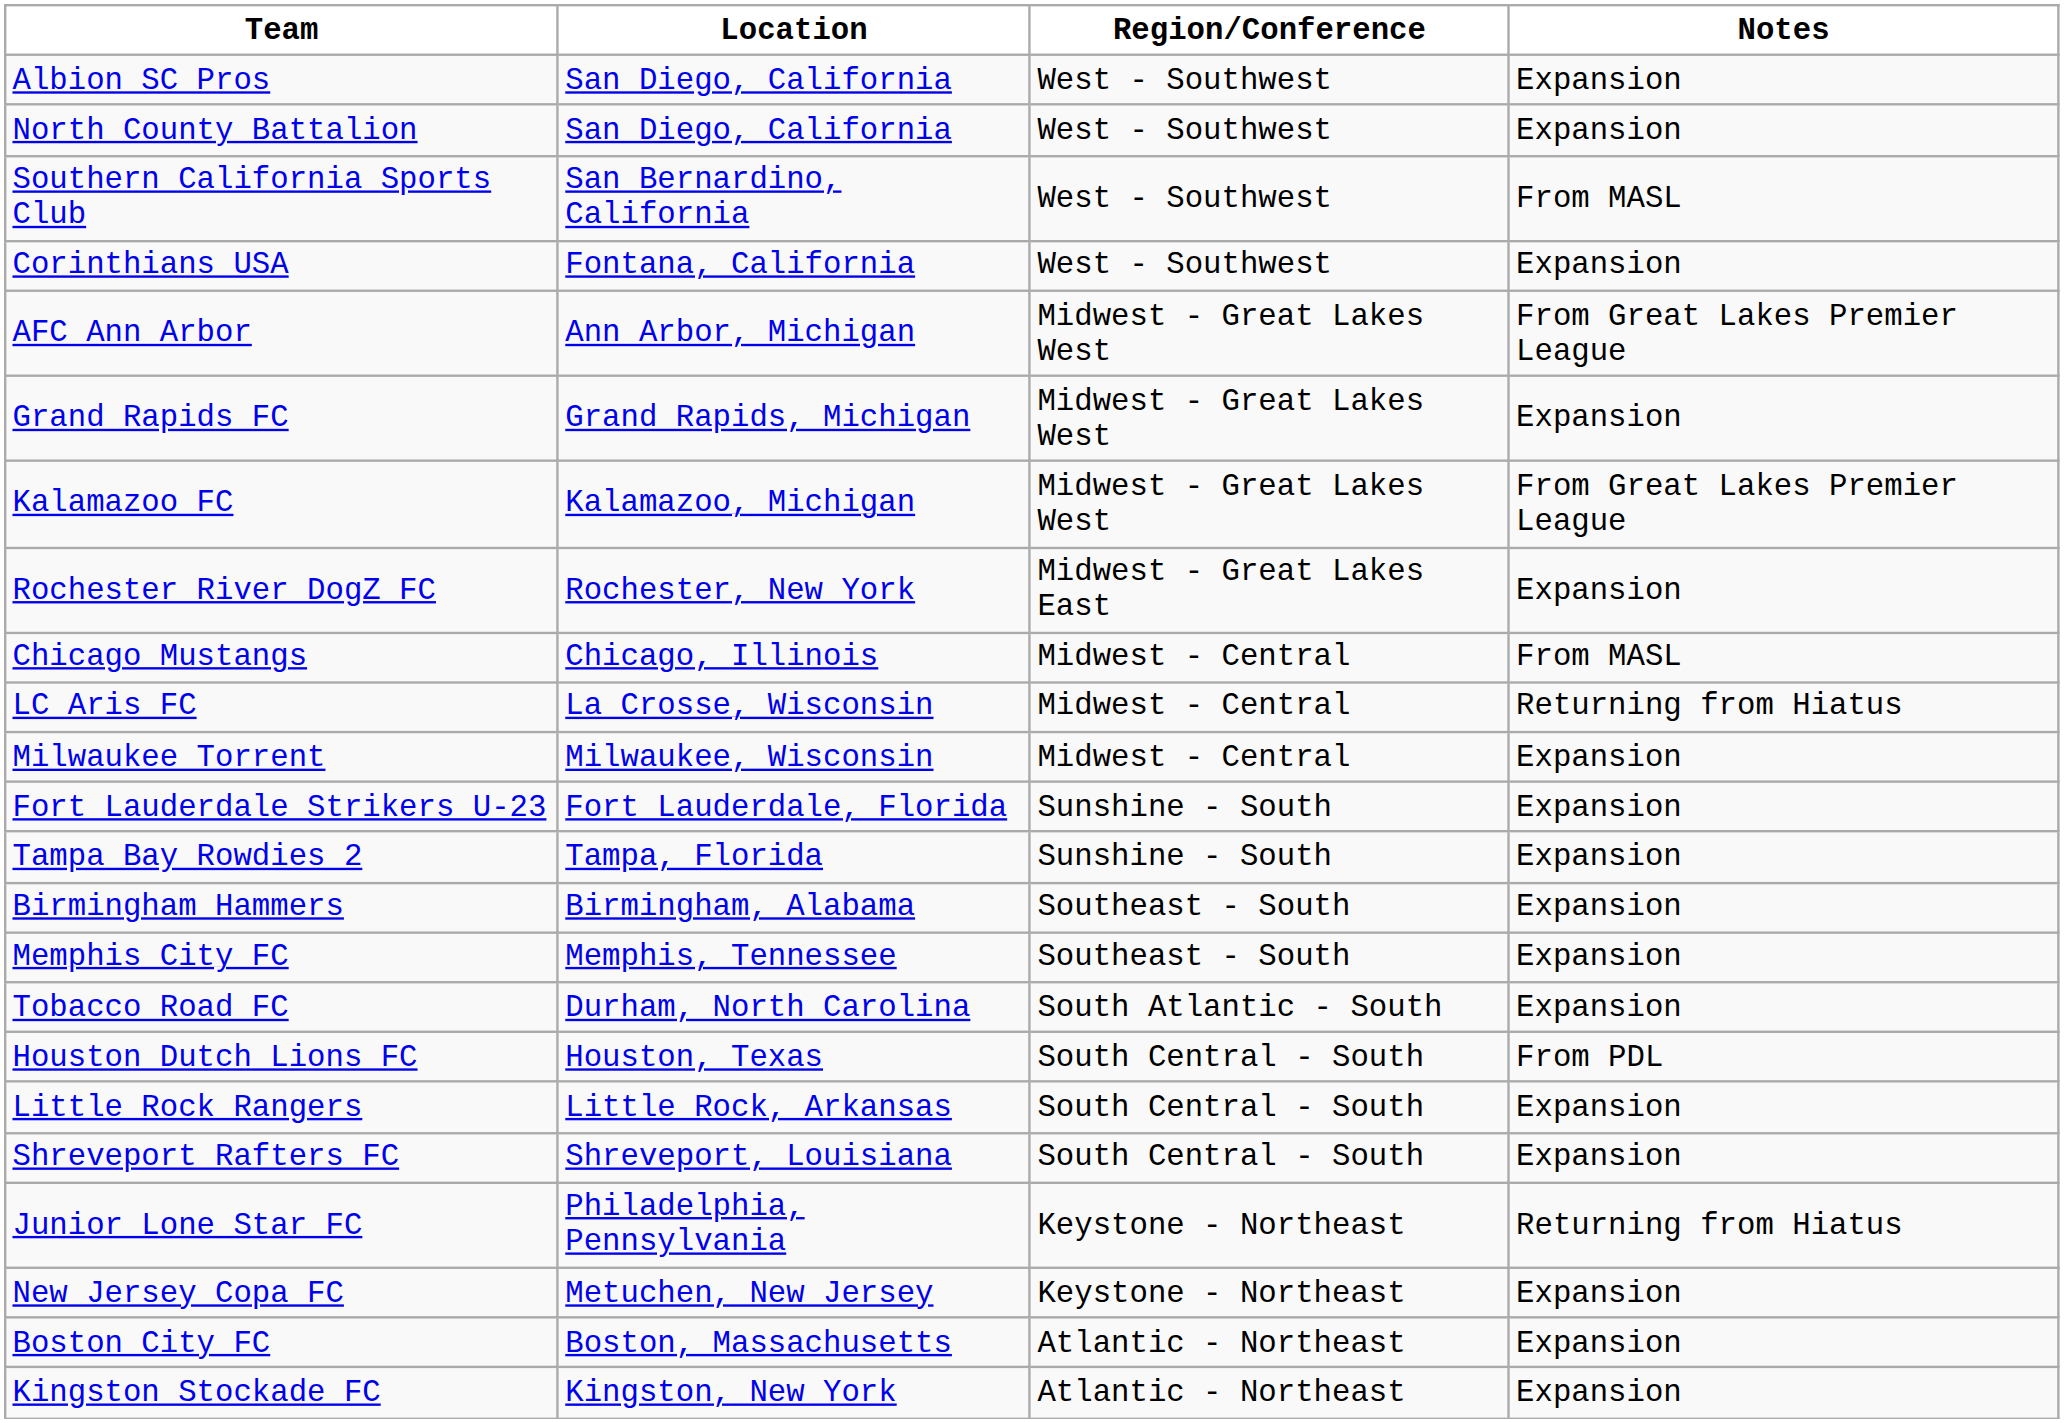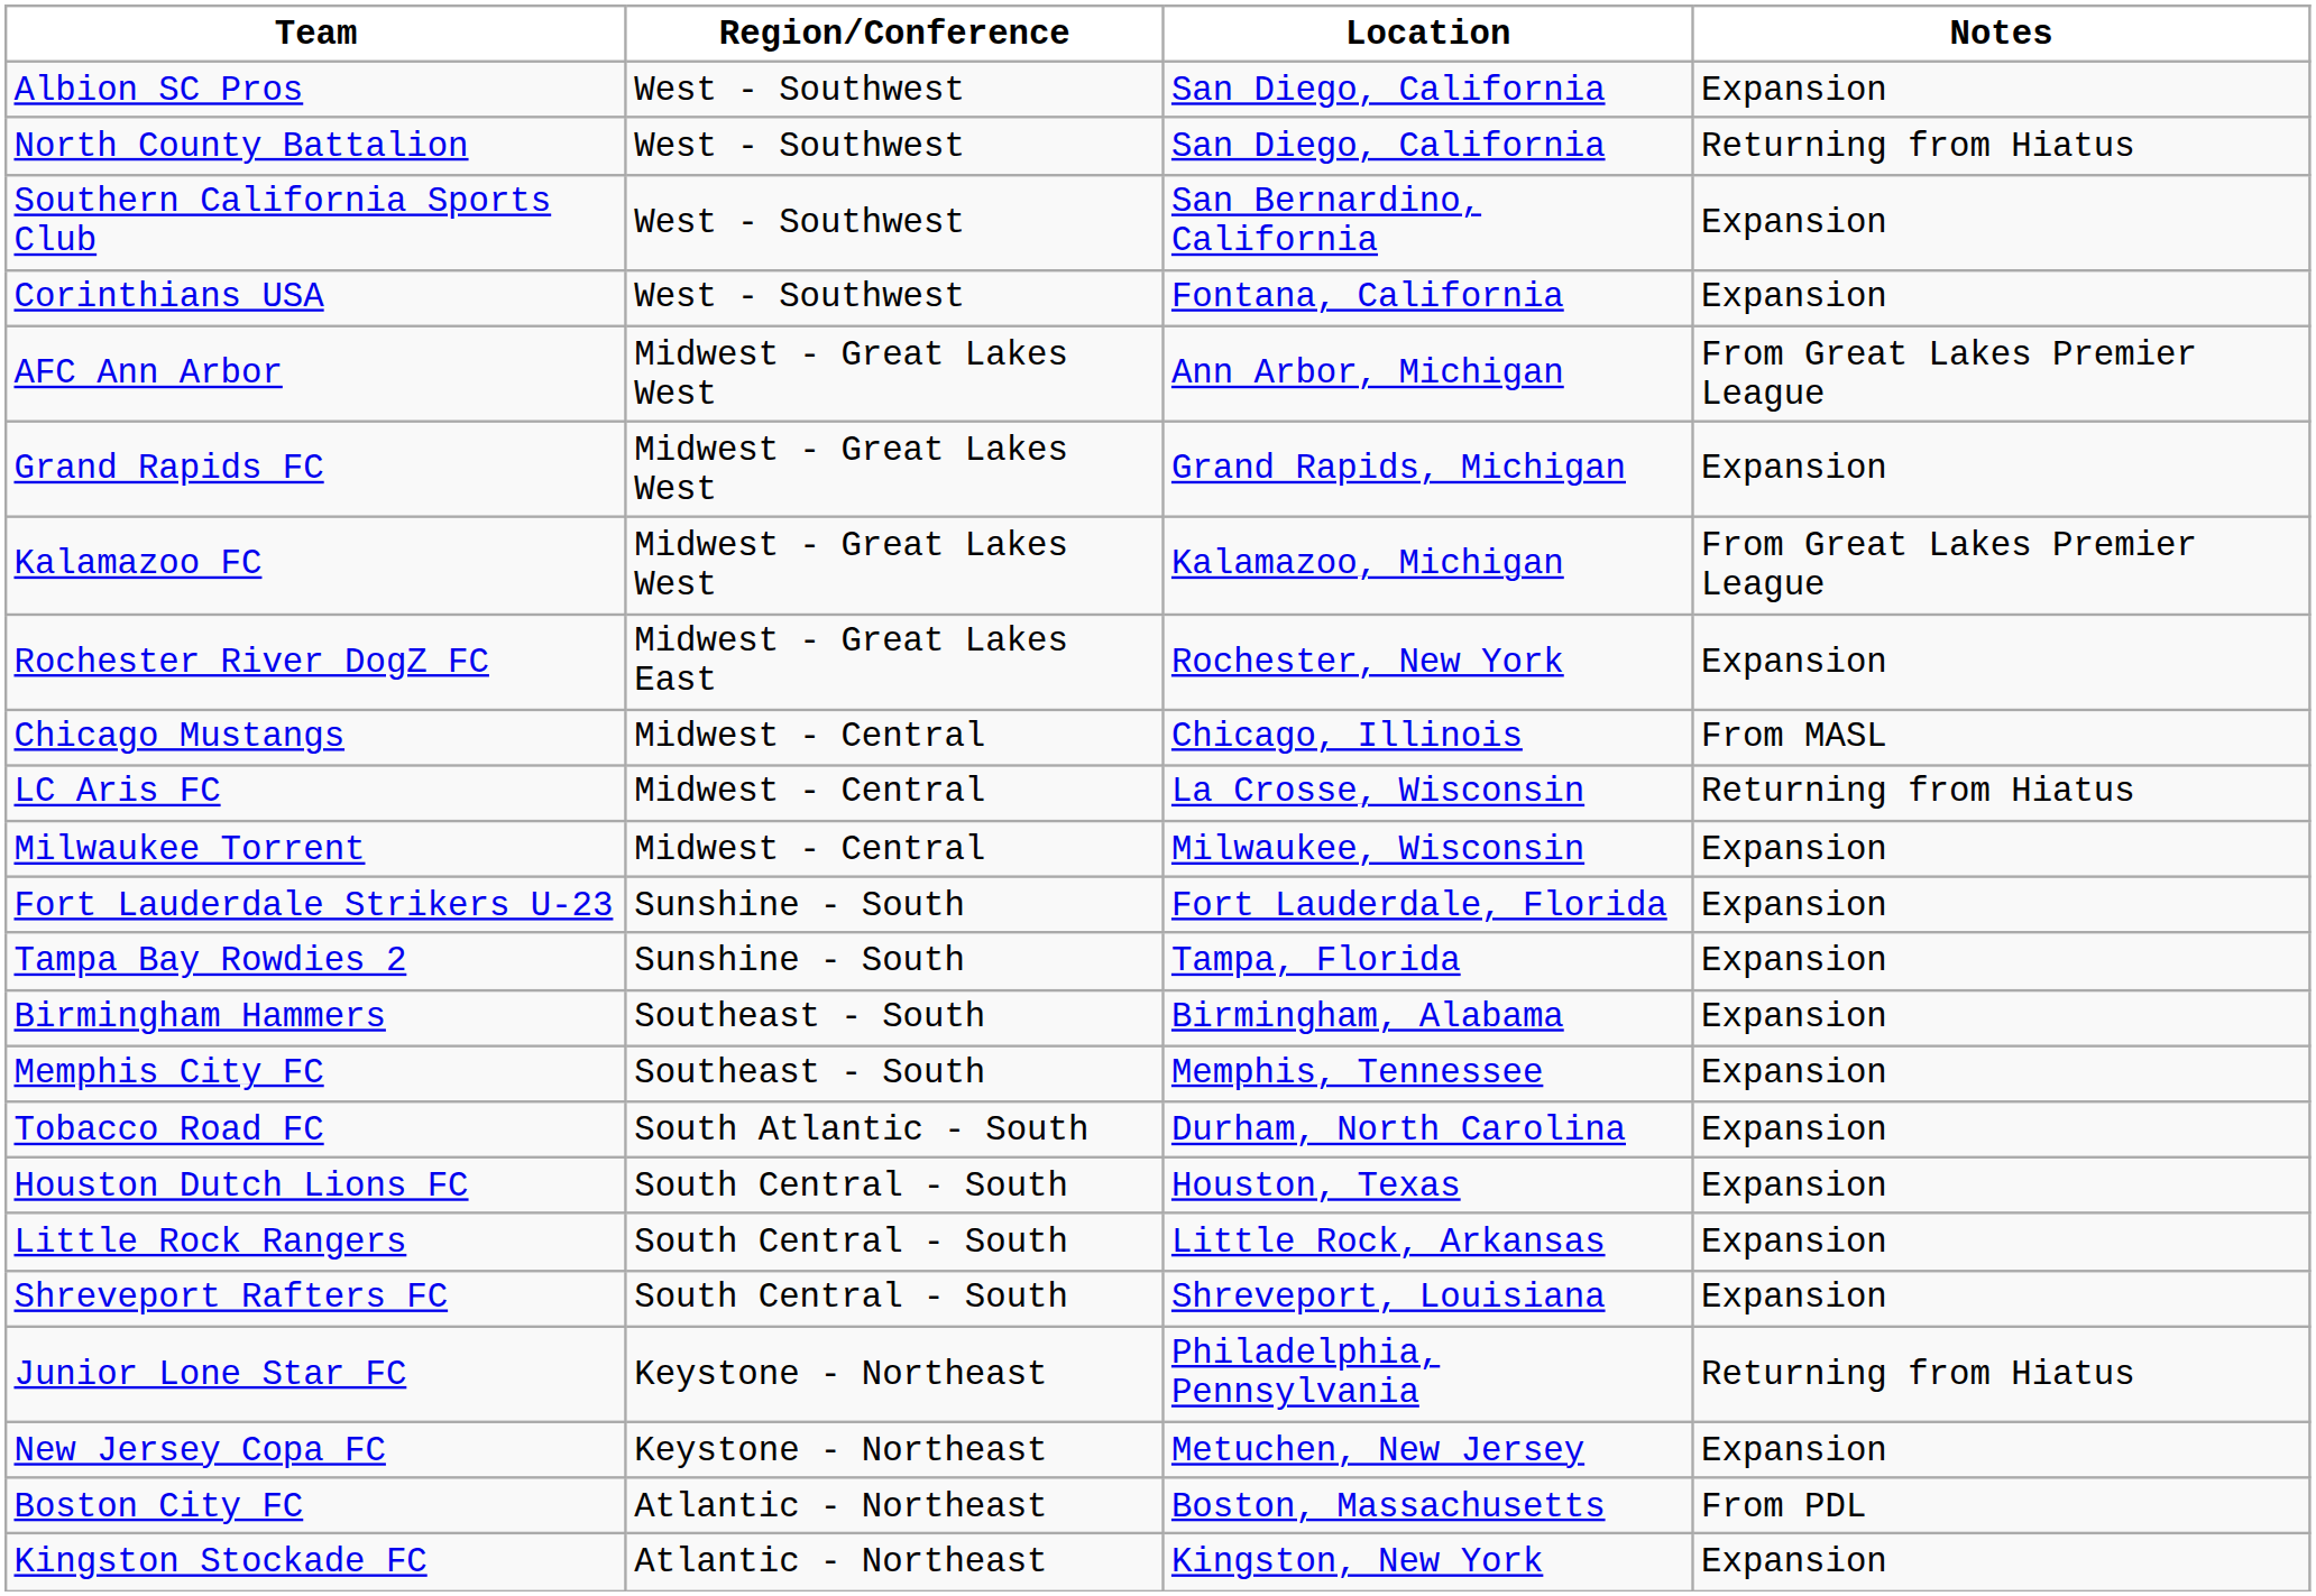columns swapped: Location <-> Region/Conference
North County Battalion | Notes: Expansion -> Returning from Hiatus
Southern California Sports Club | Notes: From MASL -> Expansion
Houston Dutch Lions FC | Notes: From PDL -> Expansion
Boston City FC | Notes: Expansion -> From PDL
